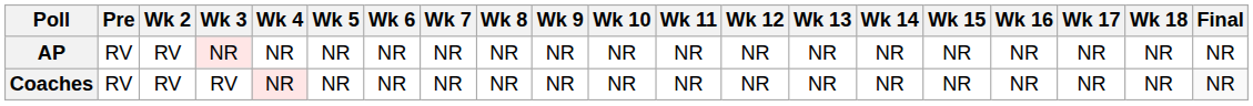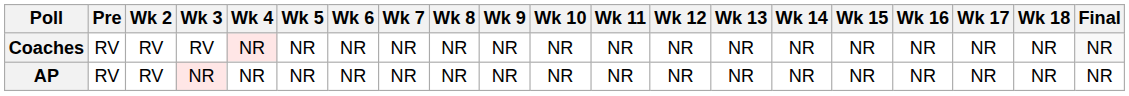rows swapped: AP <-> Coaches
